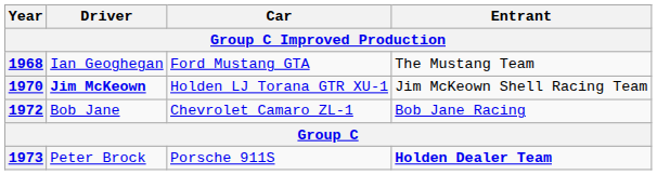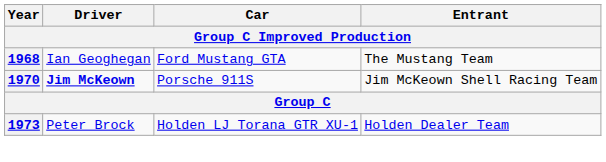1970 | Car: Holden LJ Torana GTR XU-1 -> Porsche 911S
- row: 1972 | Bob Jane | Chevrolet Camaro ZL-1 | Bob Jane Racing
1973 | Car: Porsche 911S -> Holden LJ Torana GTR XU-1
1973 | Entrant: bold -> normal
